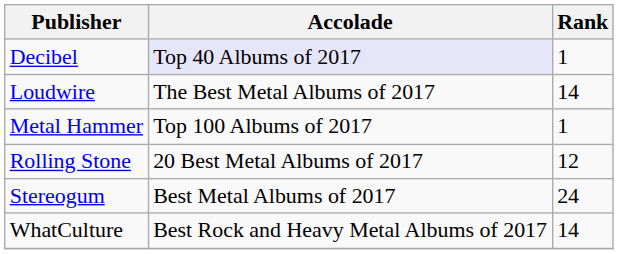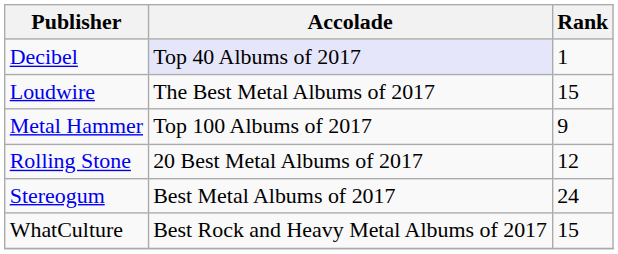Loudwire | Rank: 14 -> 15
Metal Hammer | Rank: 1 -> 9
WhatCulture | Rank: 14 -> 15
